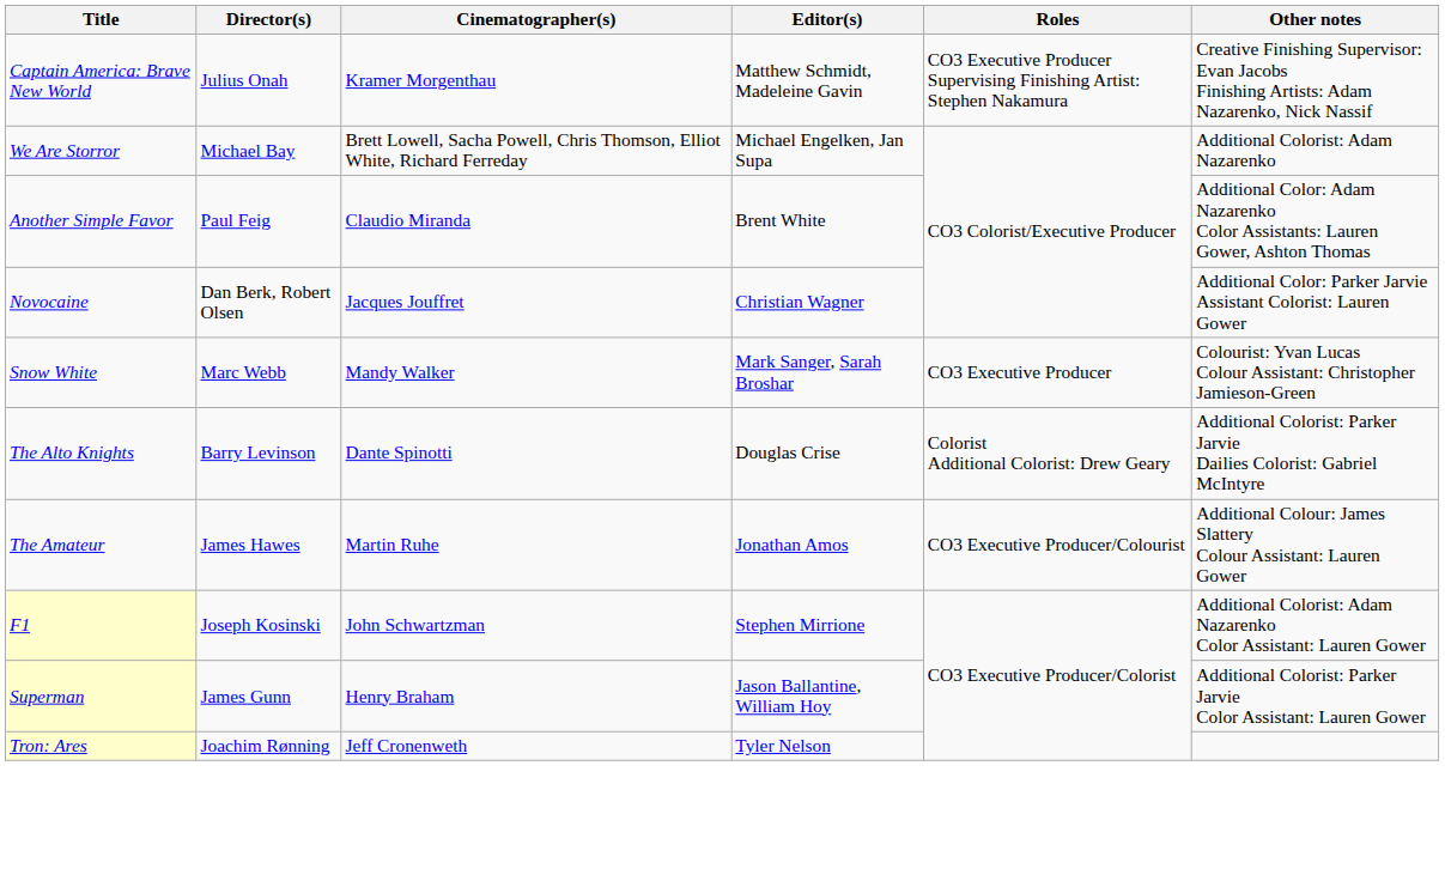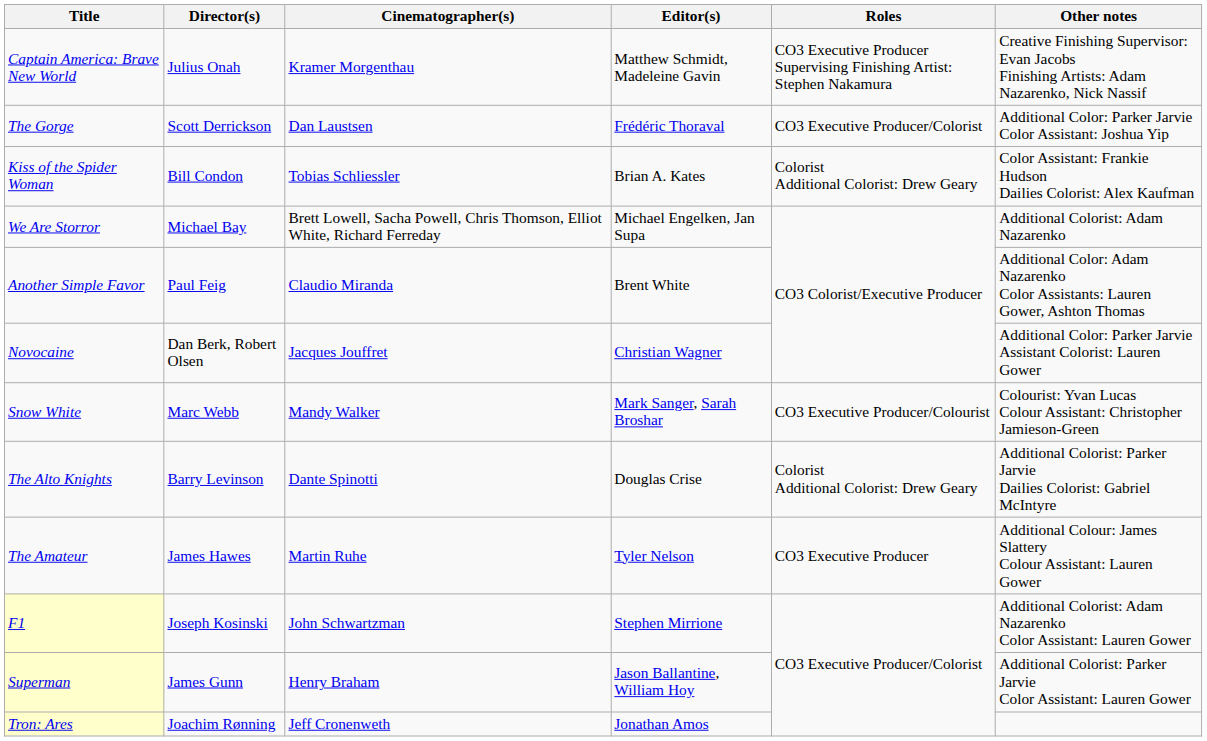+ row: The Gorge | Scott Derrickson | Dan Laustsen | Frédéric Thoraval | CO3 Executive Producer/Colorist | Additional Color: Parker Jarvie Color Assistant: Joshua Yip
+ row: Kiss of the Spider Woman | Bill Condon | Tobias Schliessler | Brian A. Kates | Colorist Additional Colorist: Drew Geary | Color Assistant: Frankie Hudson Dailies Colorist: Alex Kaufman
Snow White | Roles: CO3 Executive Producer -> CO3 Executive Producer/Colourist
The Amateur | Editor(s): Jonathan Amos -> Tyler Nelson
The Amateur | Roles: CO3 Executive Producer/Colourist -> CO3 Executive Producer
Tron: Ares | Editor(s): Tyler Nelson -> Jonathan Amos
